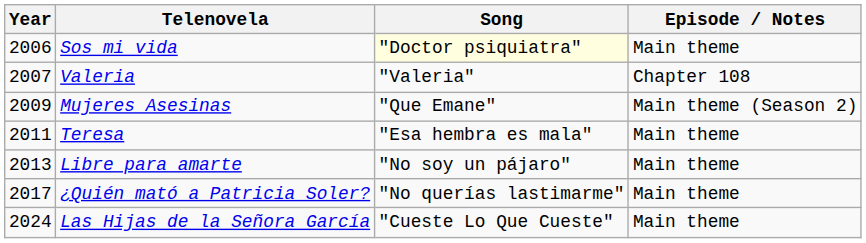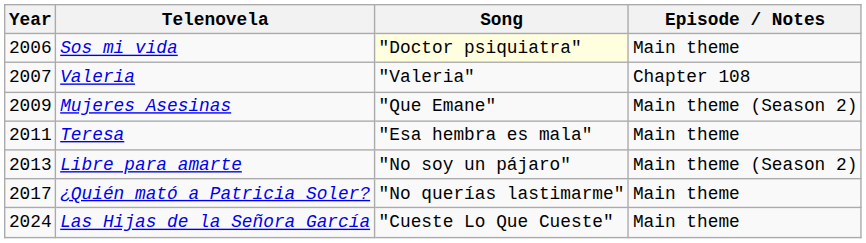Libre para amarte | Episode / Notes: Main theme -> Main theme (Season 2)
